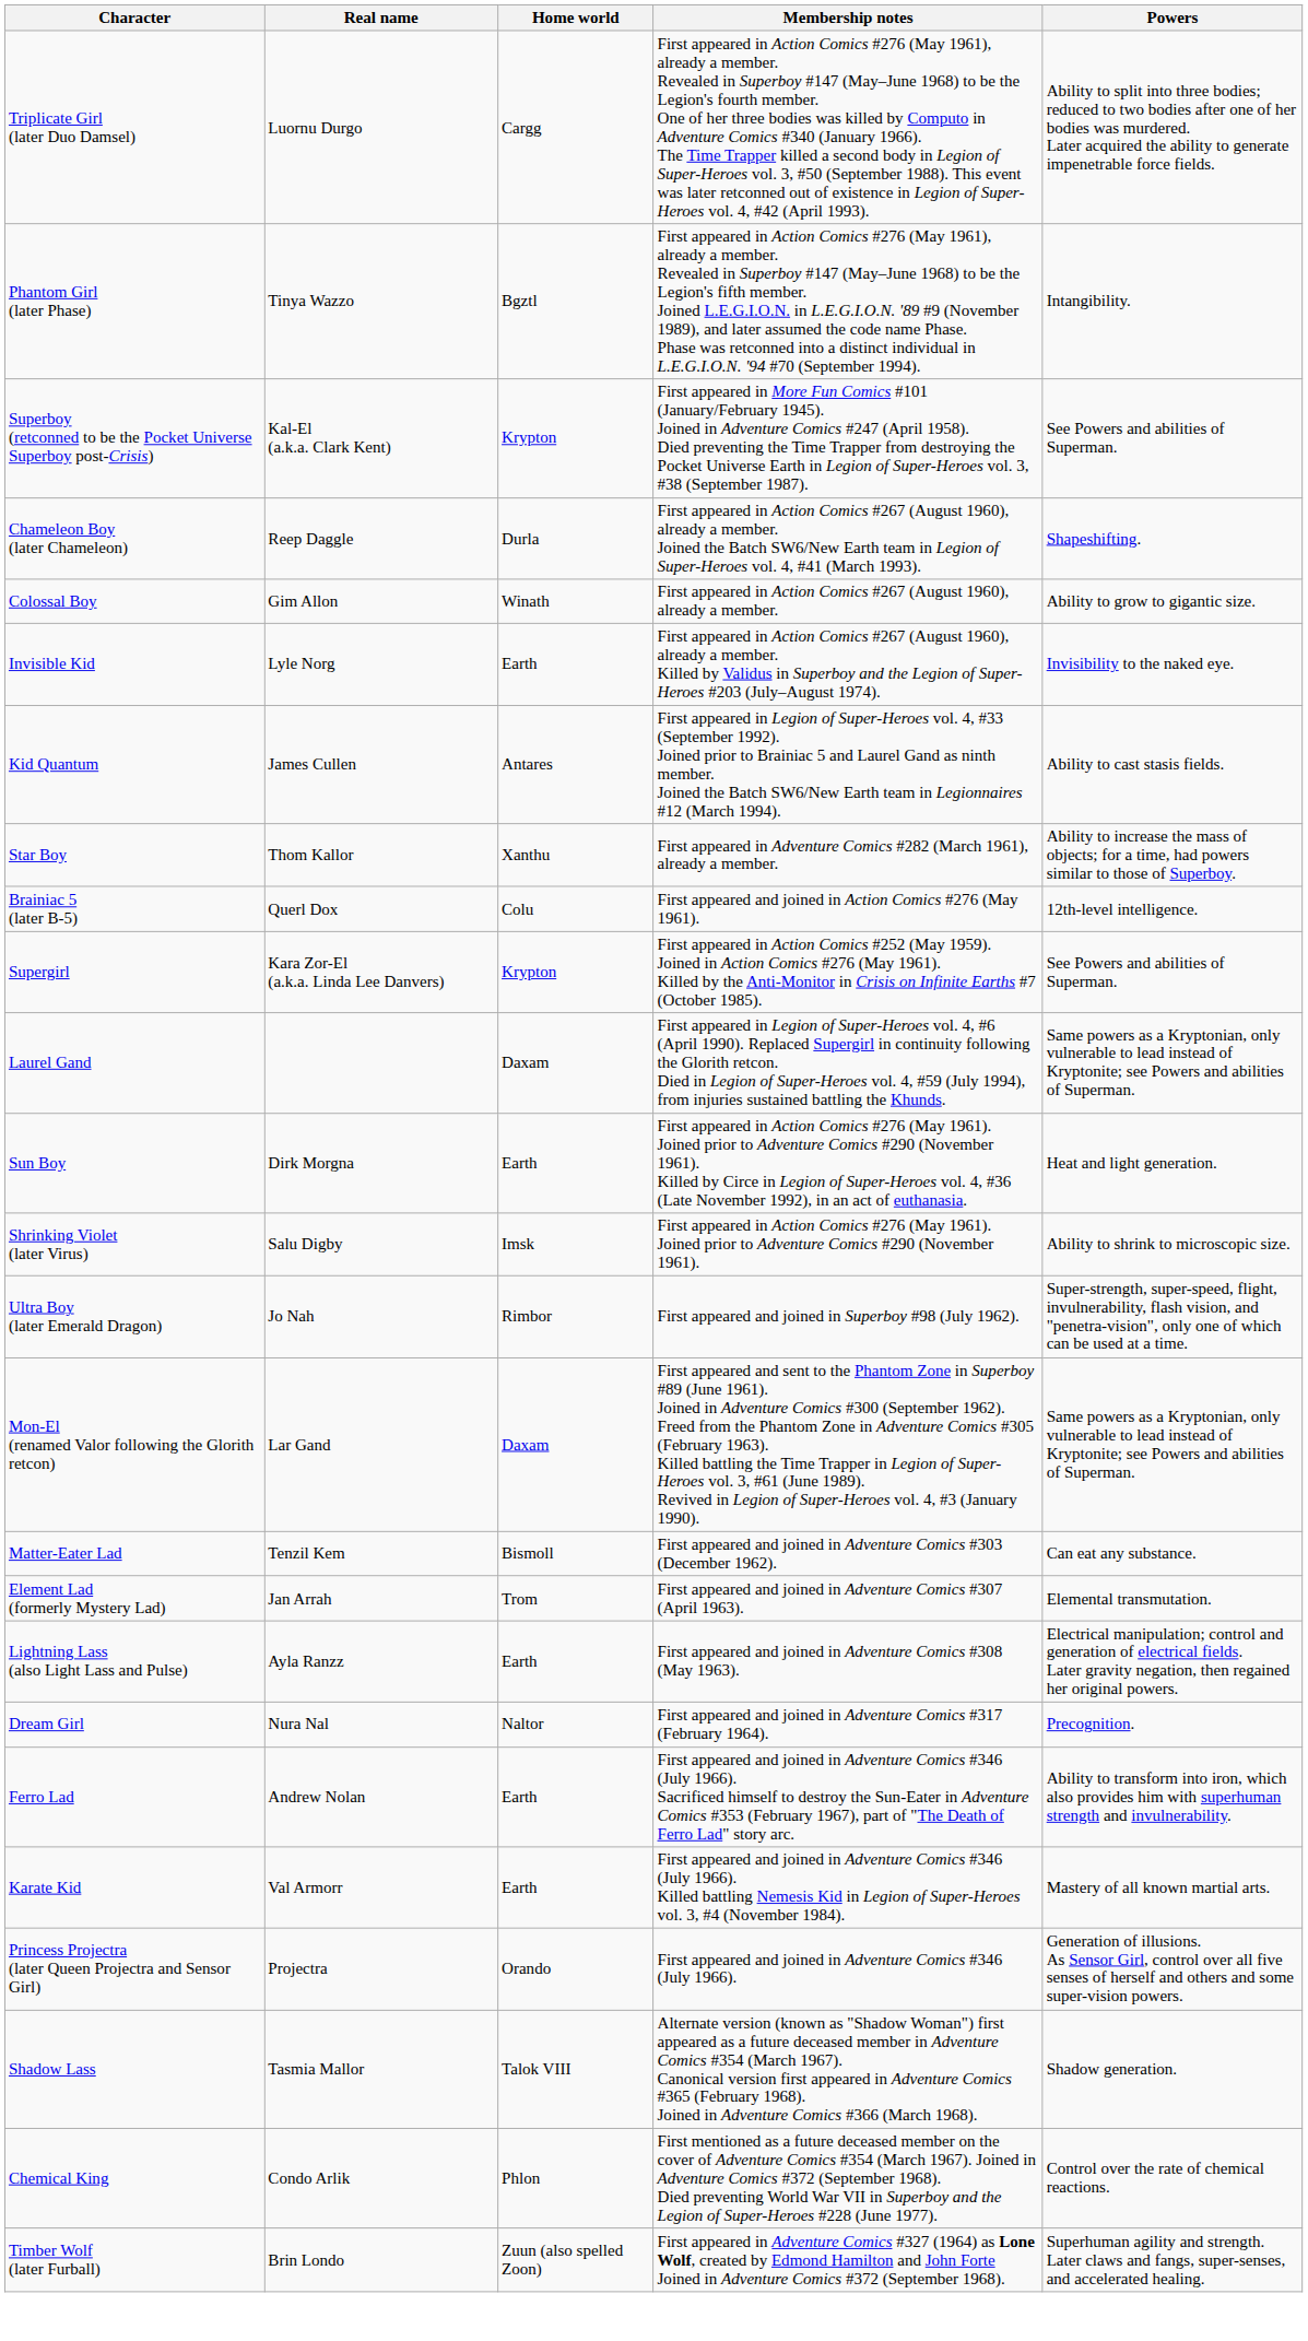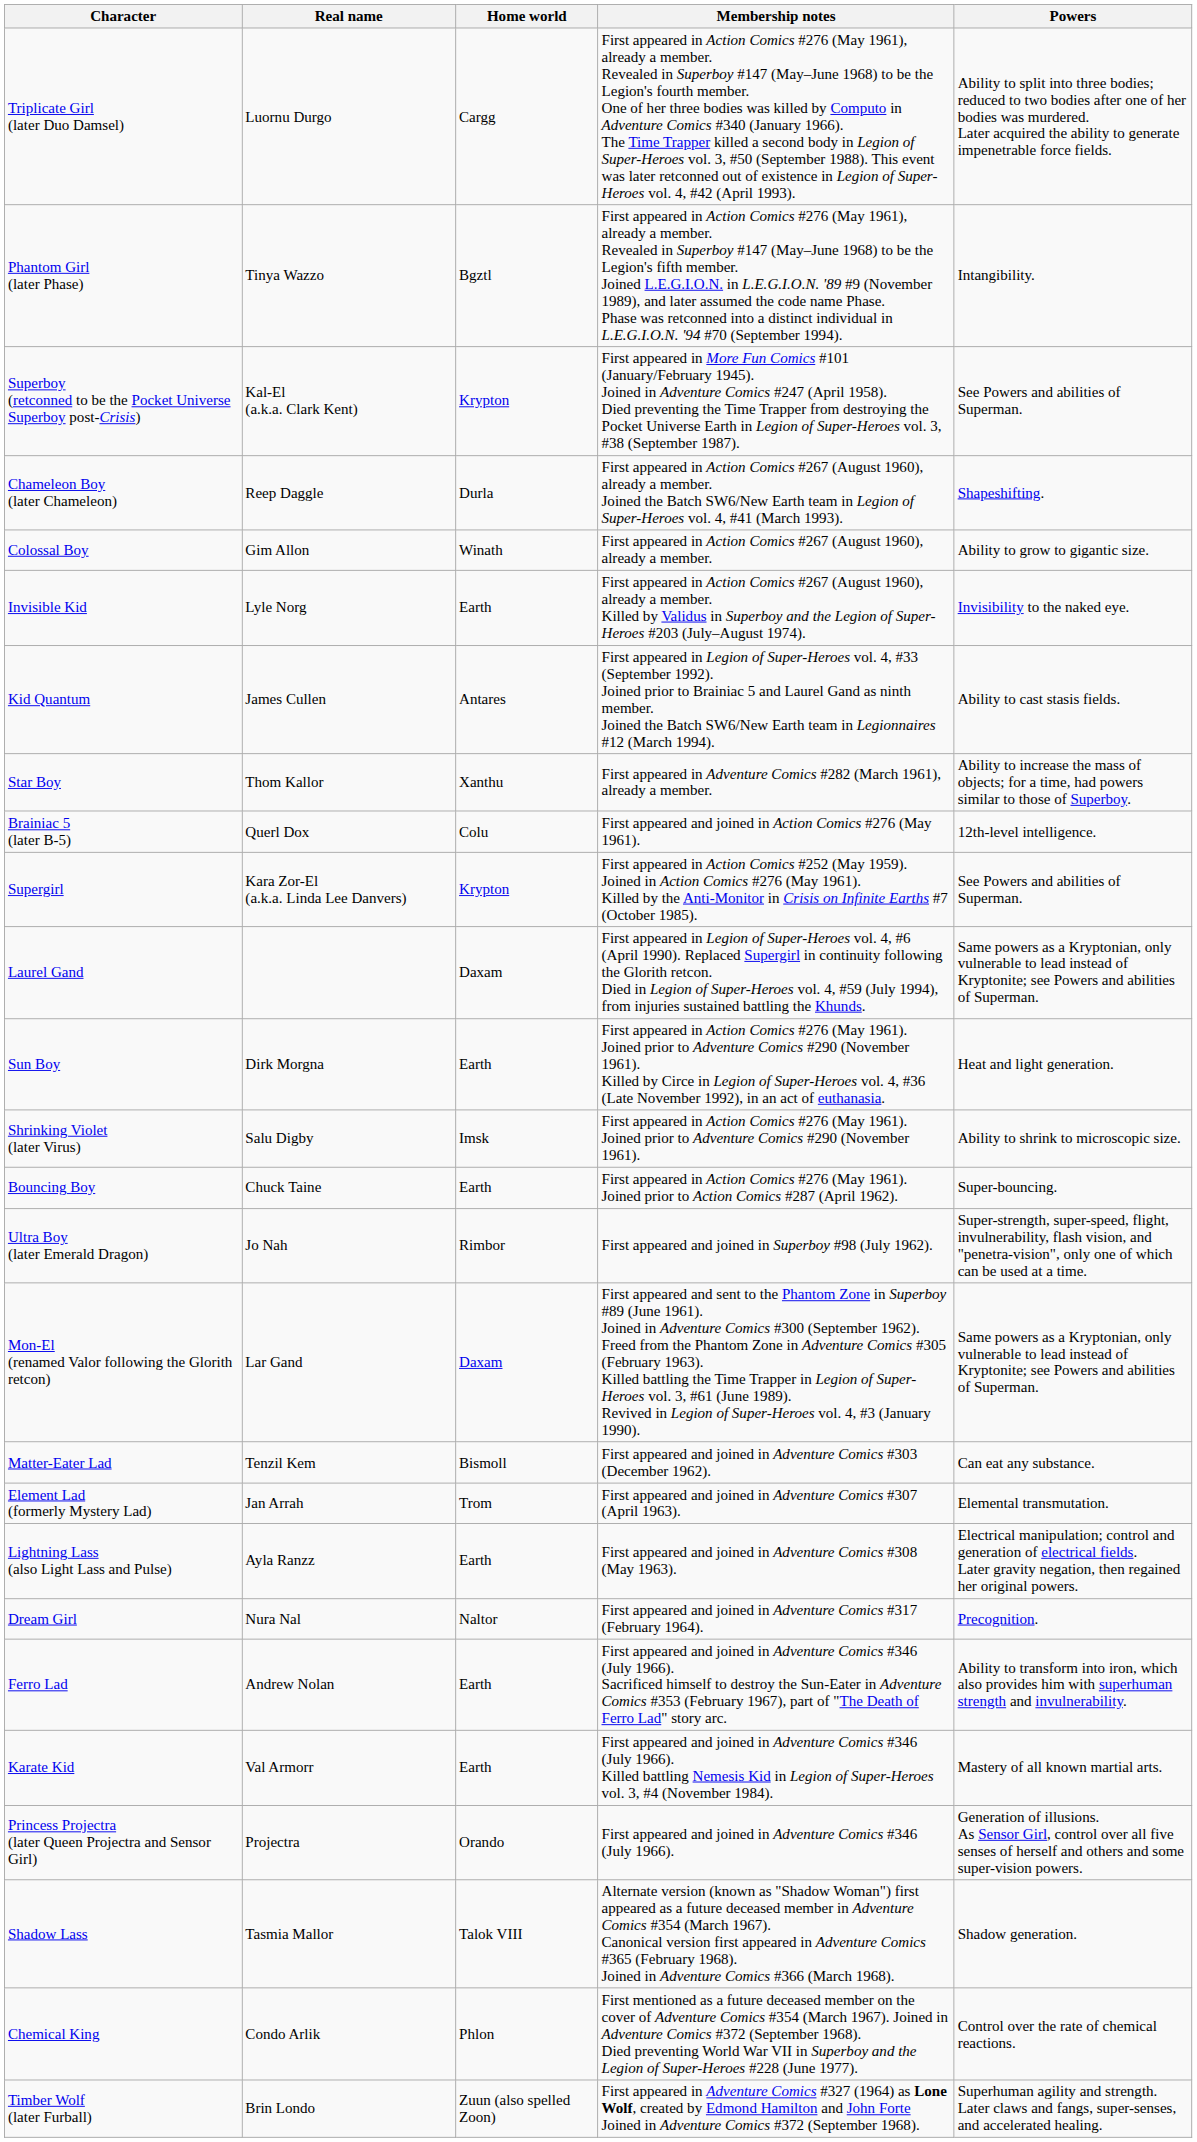+ row: Bouncing Boy | Chuck Taine | Earth | First appeared in Action Comics #276 (May 1961). Joined prior to Action Comics #287 (April 1962). | Super-bouncing.
